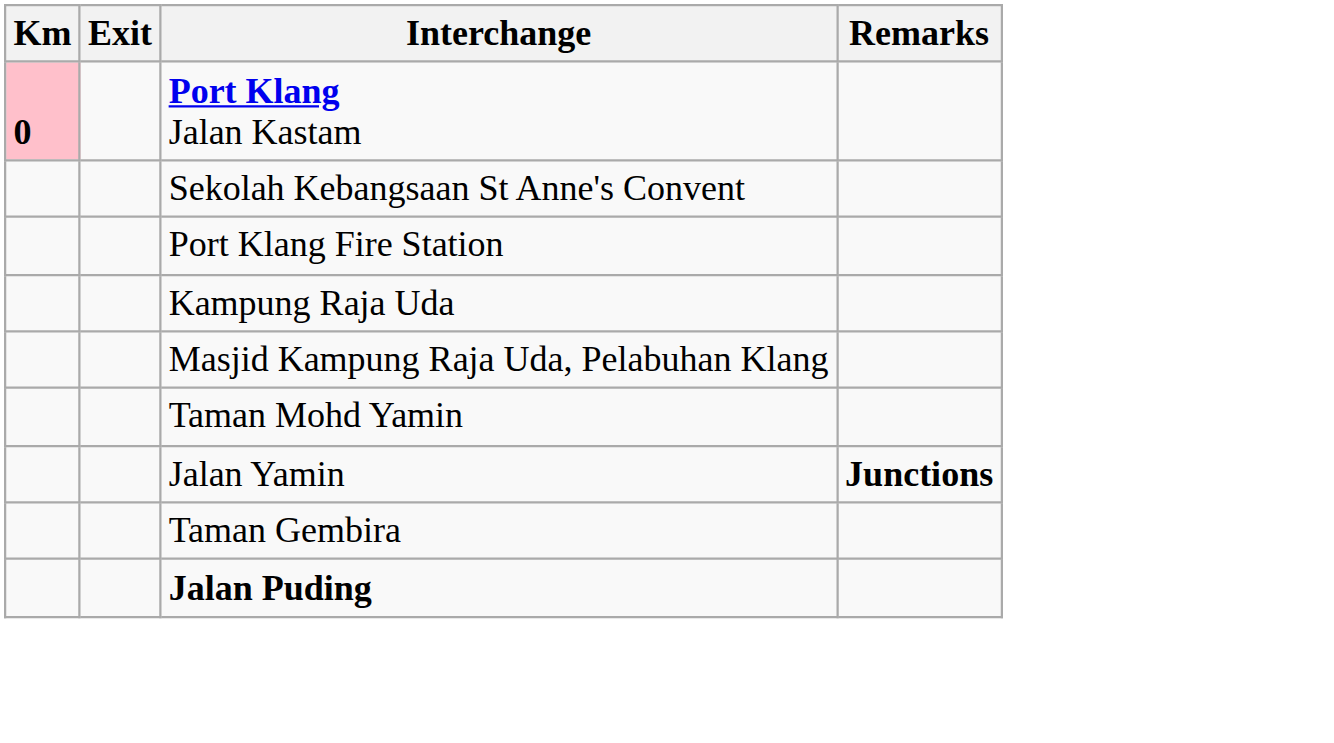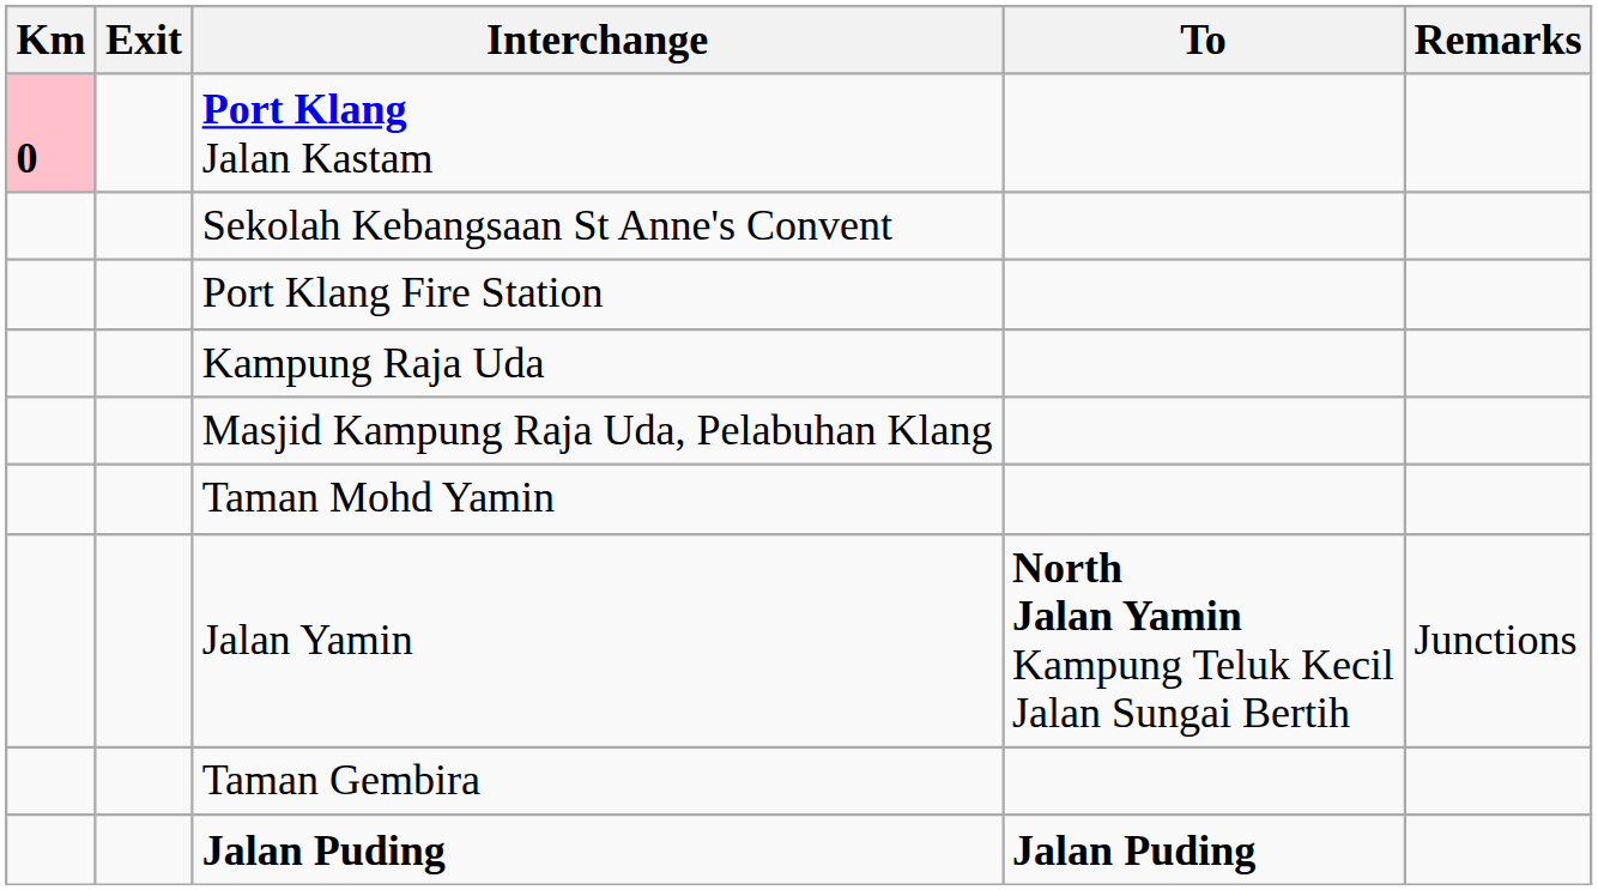+ column: To | North Jalan Yamin Kampung Teluk Kecil Jalan Sungai Bertih | Jalan Puding
Jalan Yamin | Remarks: bold -> normal
